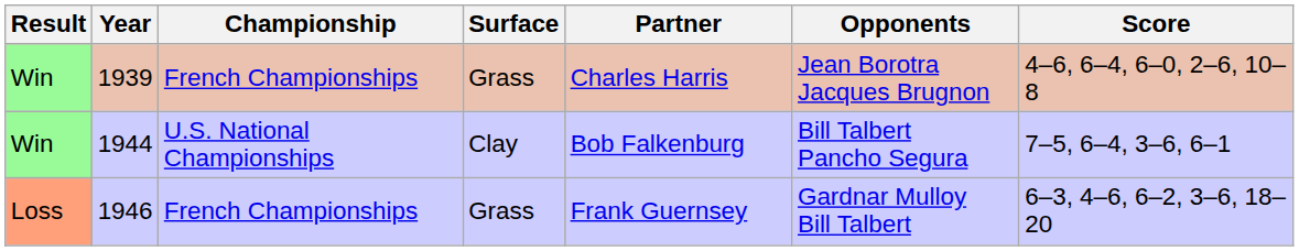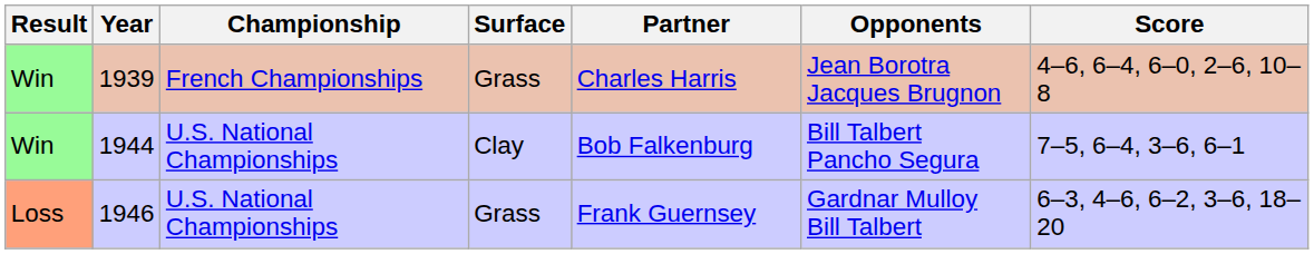1946 | Championship: French Championships -> U.S. National Championships
